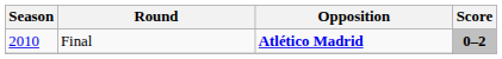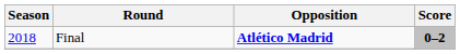Final | Season: 2010 -> 2018
